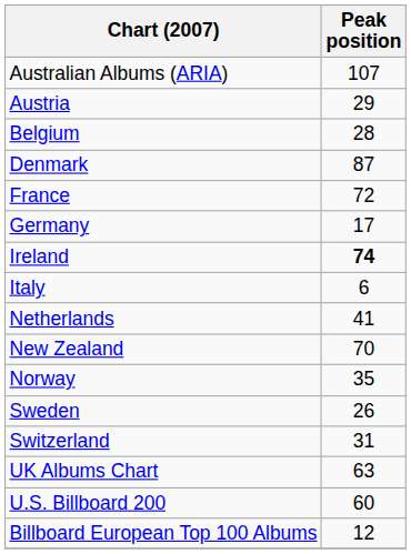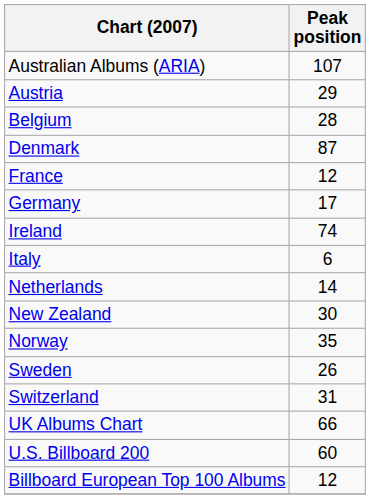France | Peak position: 72 -> 12
Ireland | Peak position: bold -> normal
Netherlands | Peak position: 41 -> 14
New Zealand | Peak position: 70 -> 30
UK Albums Chart | Peak position: 63 -> 66
